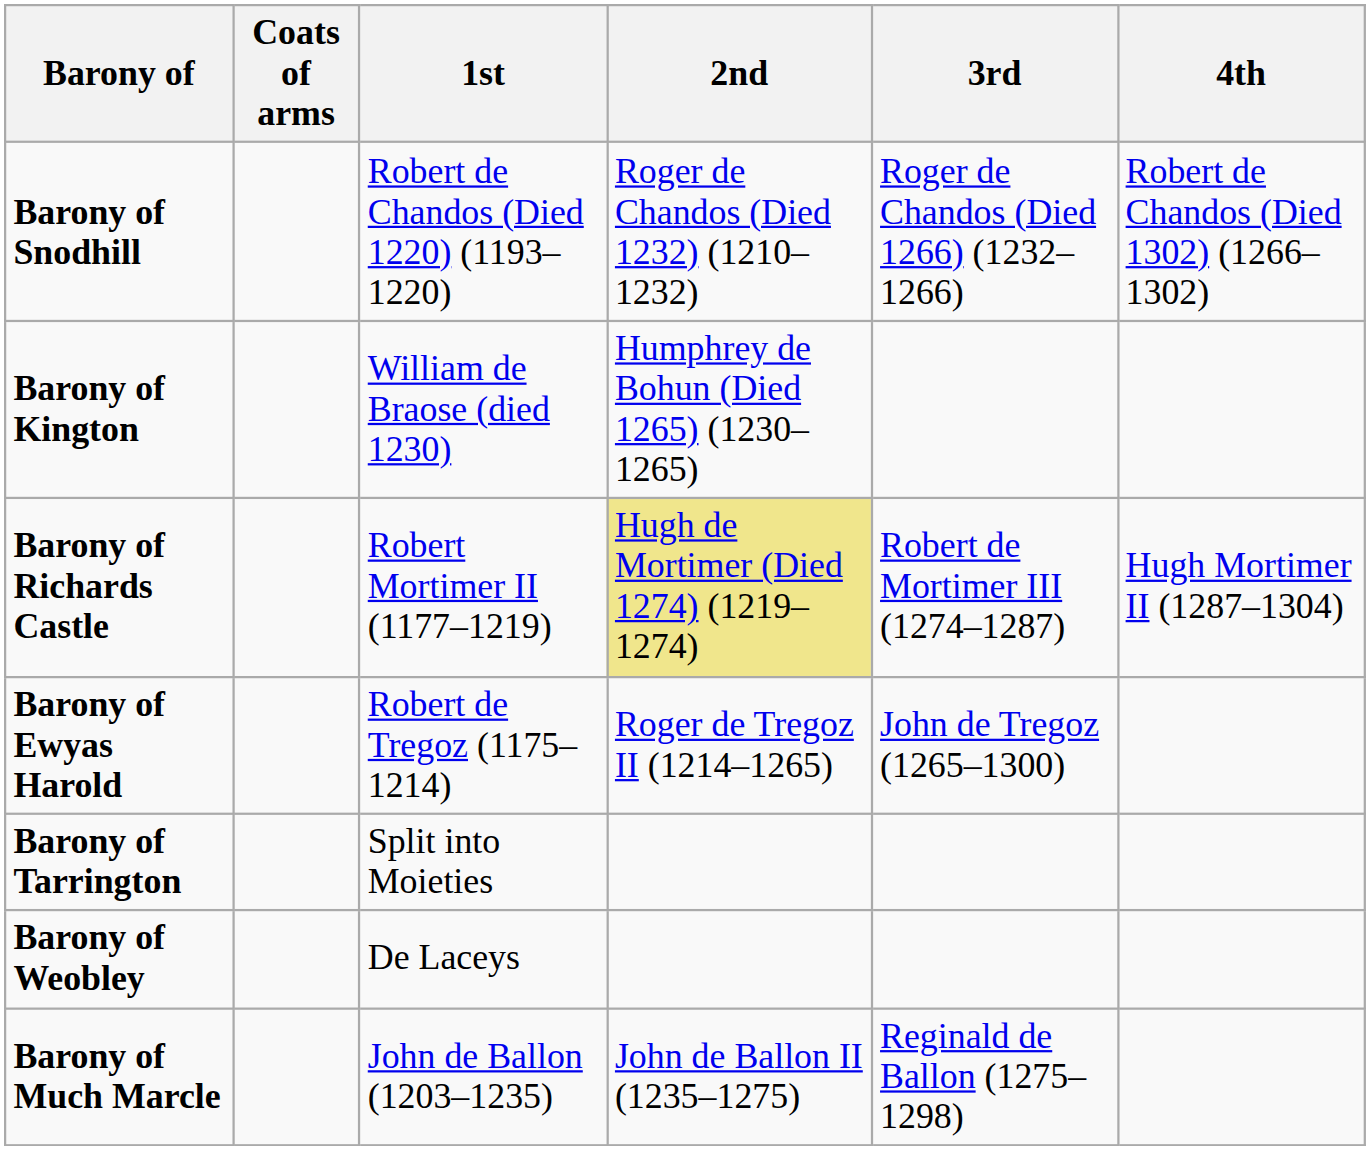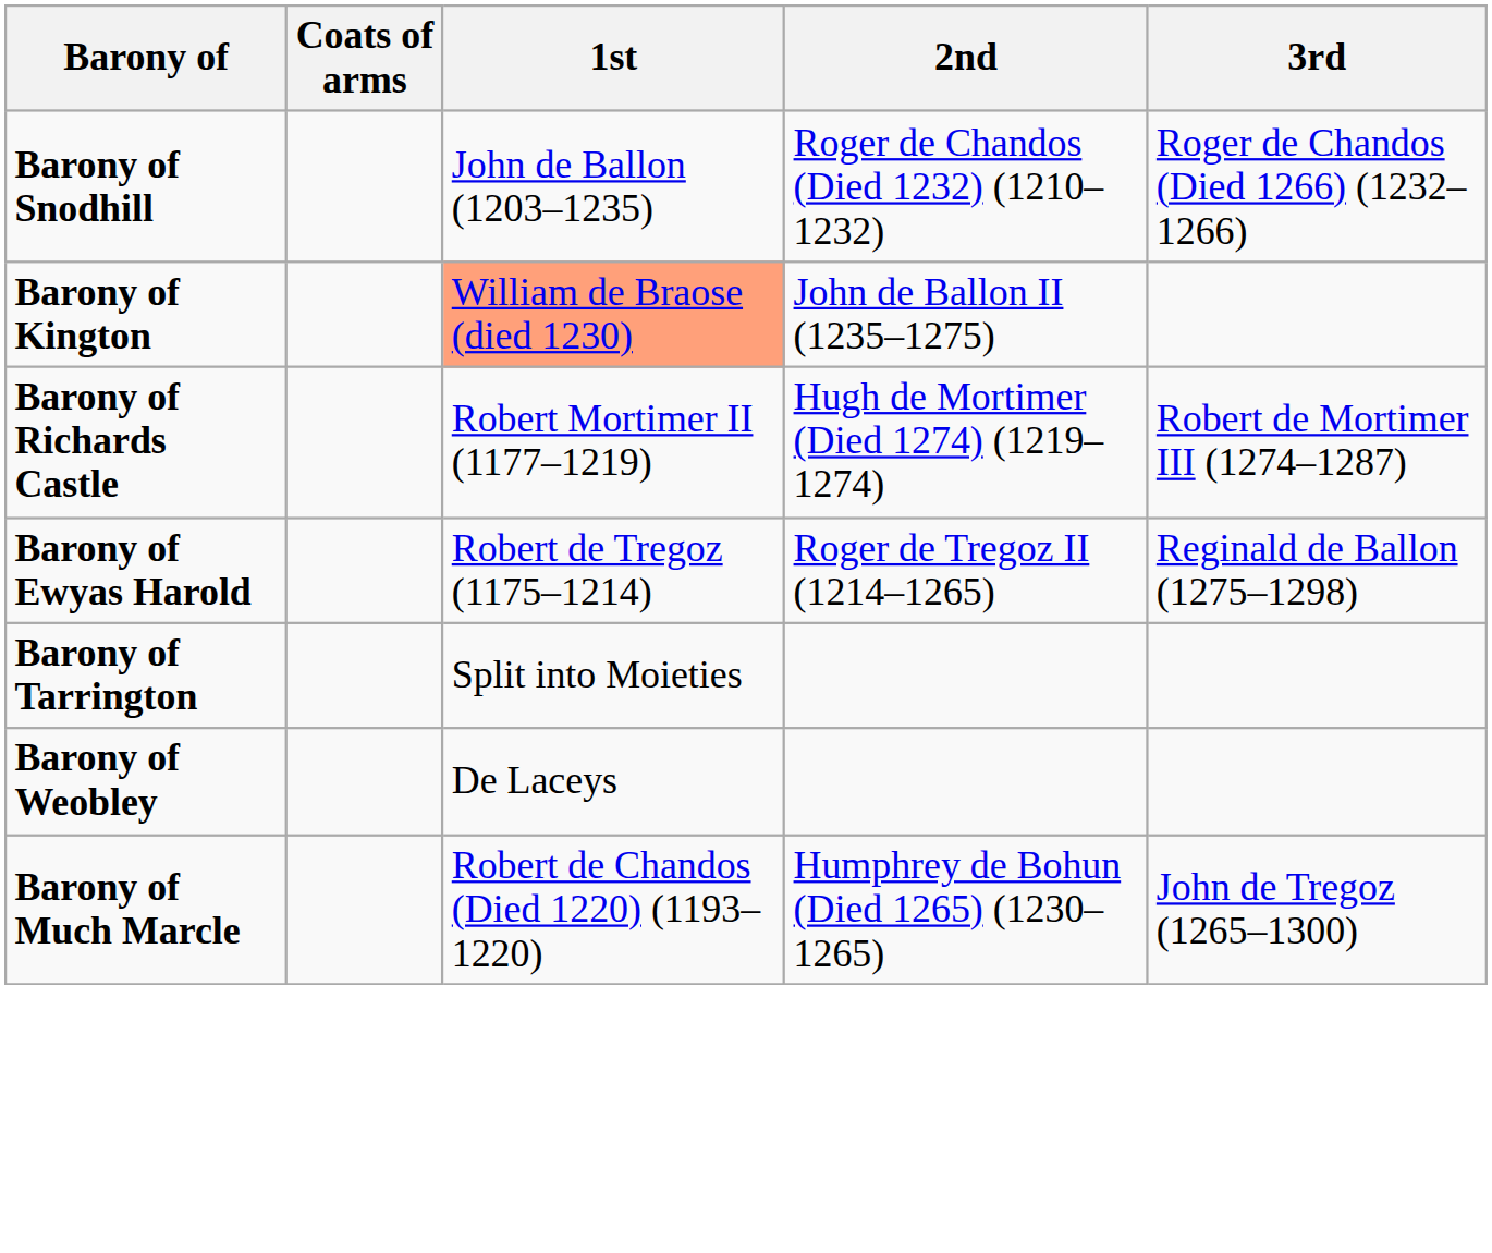- column: 4th | Robert de Chandos (Died 1302) (1266–1302) | Hugh Mortimer II (1287–1304)
Barony of Snodhill | 1st: Robert de Chandos (Died 1220) (1193–1220) -> John de Ballon (1203–1235)
Barony of Kington | 1st: no background -> lightsalmon background
Barony of Kington | 2nd: Humphrey de Bohun (Died 1265) (1230–1265) -> John de Ballon II (1235–1275)
Barony of Richards Castle | 2nd: khaki background -> no background
Barony of Ewyas Harold | 3rd: John de Tregoz (1265–1300) -> Reginald de Ballon (1275–1298)
Barony of Much Marcle | 1st: John de Ballon (1203–1235) -> Robert de Chandos (Died 1220) (1193–1220)
Barony of Much Marcle | 2nd: John de Ballon II (1235–1275) -> Humphrey de Bohun (Died 1265) (1230–1265)
Barony of Much Marcle | 3rd: Reginald de Ballon (1275–1298) -> John de Tregoz (1265–1300)
